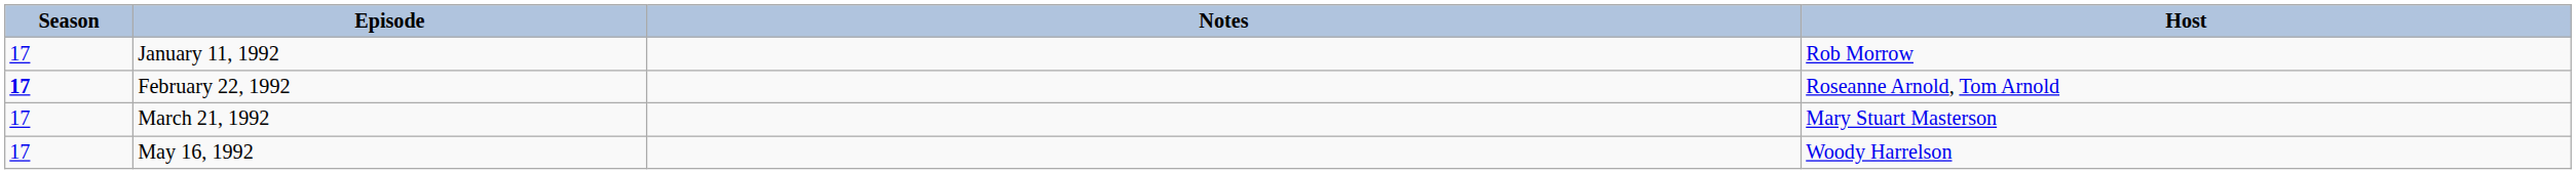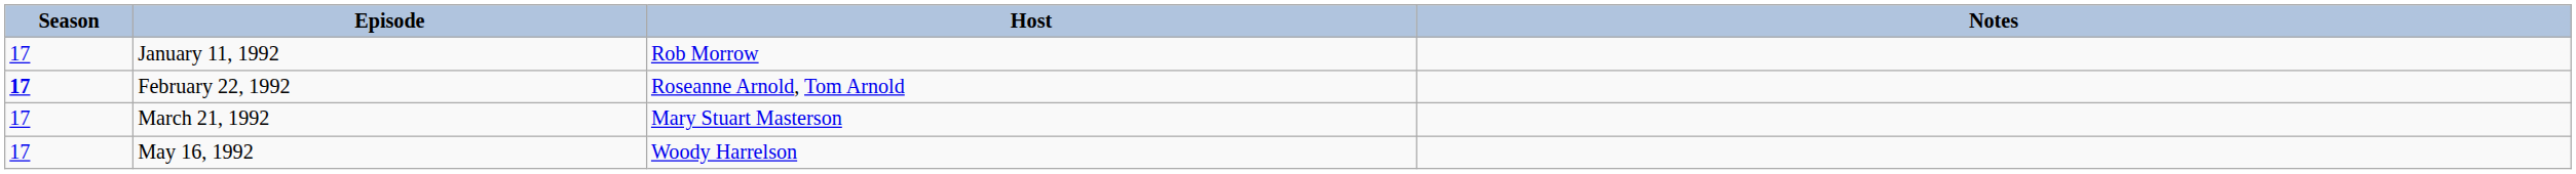columns swapped: Host <-> Notes
